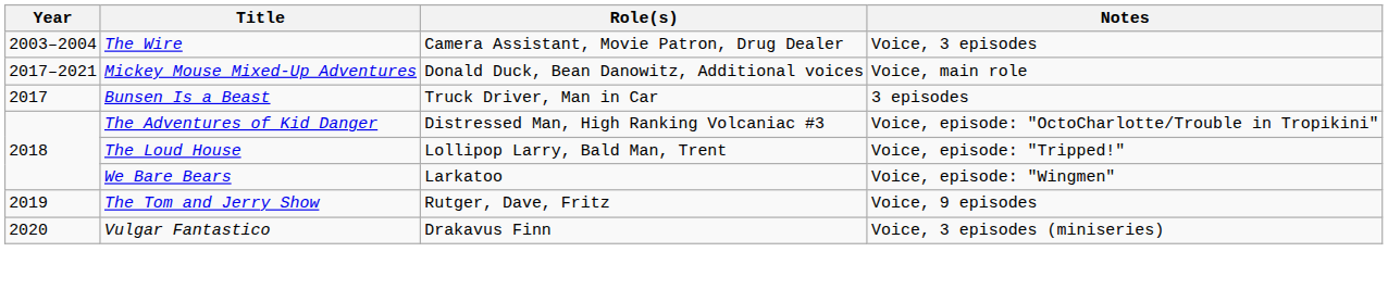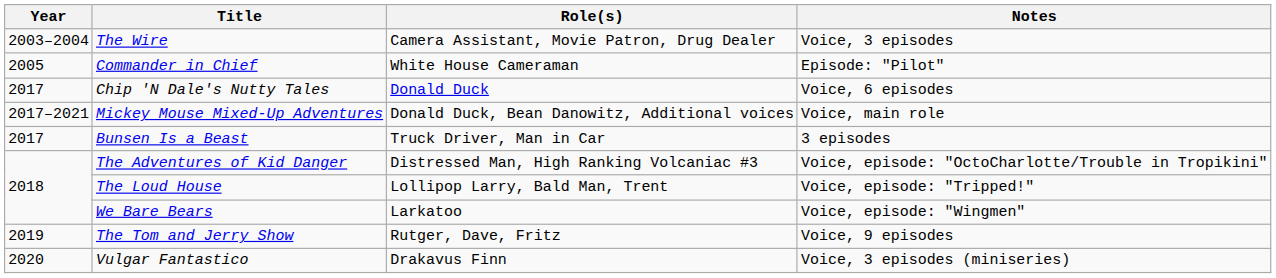+ row: 2005 | Commander in Chief | White House Cameraman | Episode: "Pilot"
+ row: 2017 | Chip 'N Dale's Nutty Tales | Donald Duck | Voice, 6 episodes
